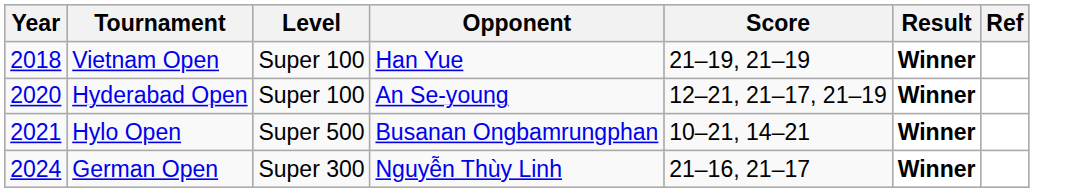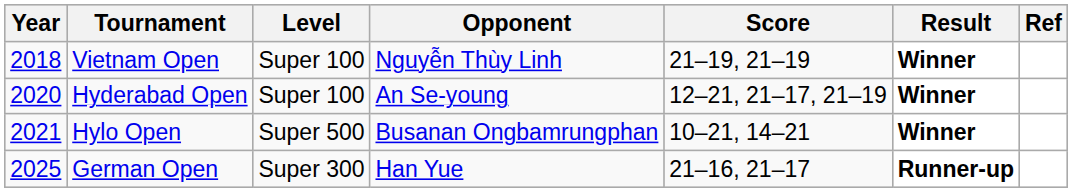Vietnam Open | Opponent: Han Yue -> Nguyễn Thùy Linh
German Open | Year: 2024 -> 2025
German Open | Opponent: Nguyễn Thùy Linh -> Han Yue
German Open | Result: Winner -> Runner-up
